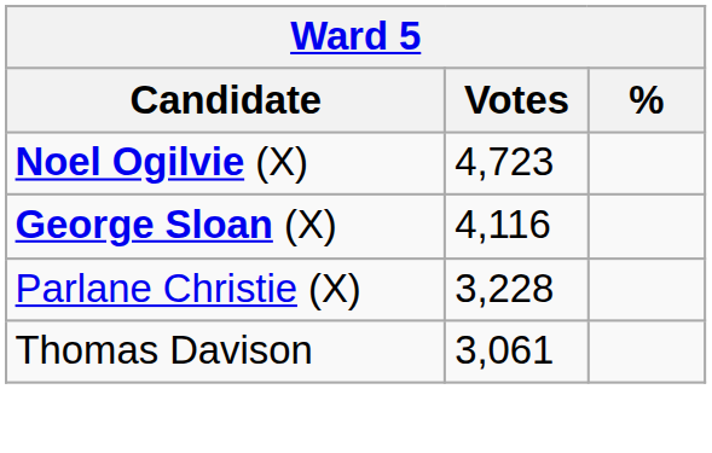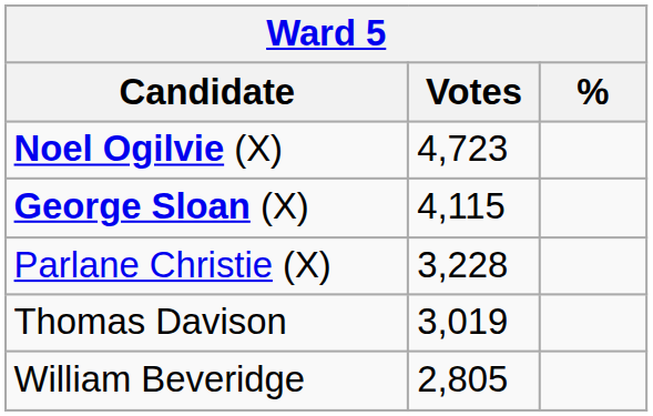George Sloan (X) | Votes: 4,116 -> 4,115
Thomas Davison | Votes: 3,061 -> 3,019
+ row: William Beveridge | 2,805
